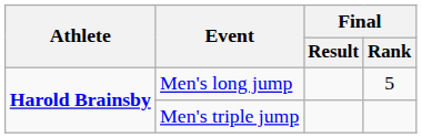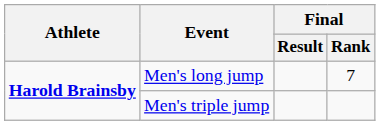Men's long jump | Final / Rank: 5 -> 7
